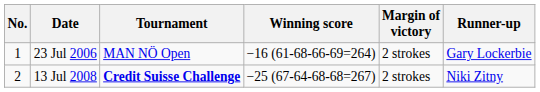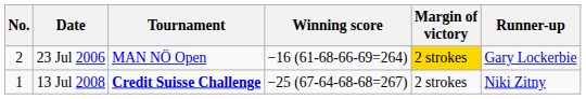23 Jul 2006 | No.: 1 -> 2
23 Jul 2006 | Margin of victory: no background -> gold background
13 Jul 2008 | No.: 2 -> 1
